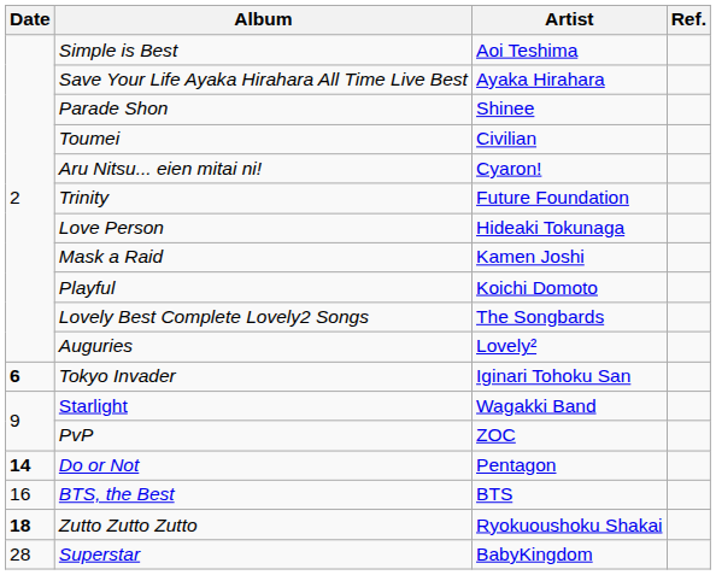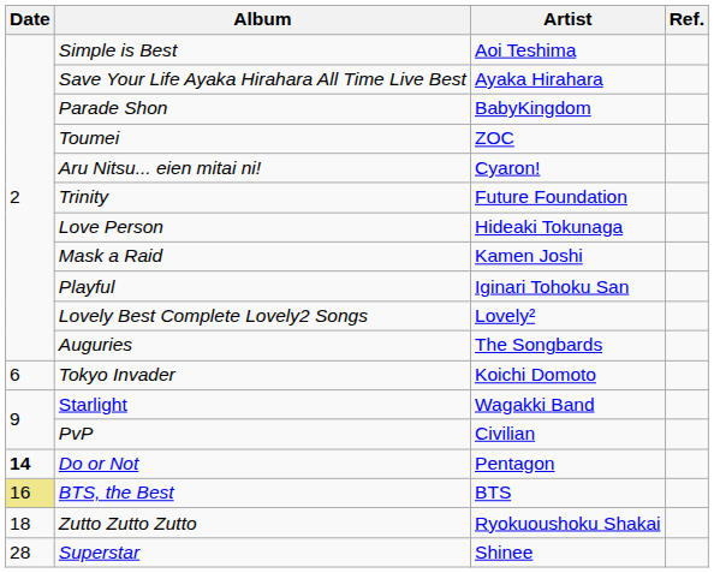Parade Shon | Artist: Shinee -> BabyKingdom
Toumei | Artist: Civilian -> ZOC
Playful | Artist: Koichi Domoto -> Iginari Tohoku San
Lovely Best Complete Lovely2 Songs | Artist: The Songbards -> Lovely²
Auguries | Artist: Lovely² -> The Songbards
Tokyo Invader | Date: bold -> normal
Tokyo Invader | Artist: Iginari Tohoku San -> Koichi Domoto
PvP | Artist: ZOC -> Civilian
BTS, the Best | Date: no background -> khaki background
Zutto Zutto Zutto | Date: bold -> normal
Superstar | Artist: BabyKingdom -> Shinee
